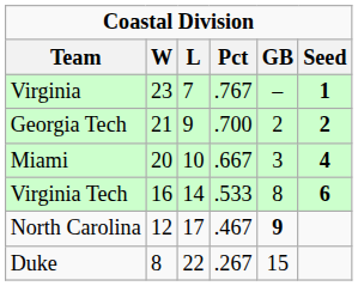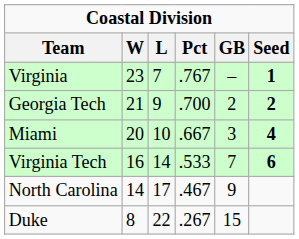Virginia Tech | GB: 8 -> 7
North Carolina | W: 12 -> 14
North Carolina | GB: bold -> normal
